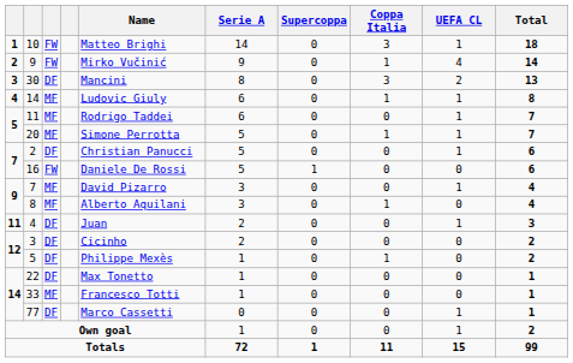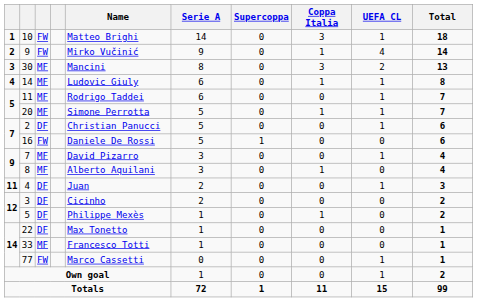30 | column 3: DF -> MF
77 | column 3: DF -> FW
